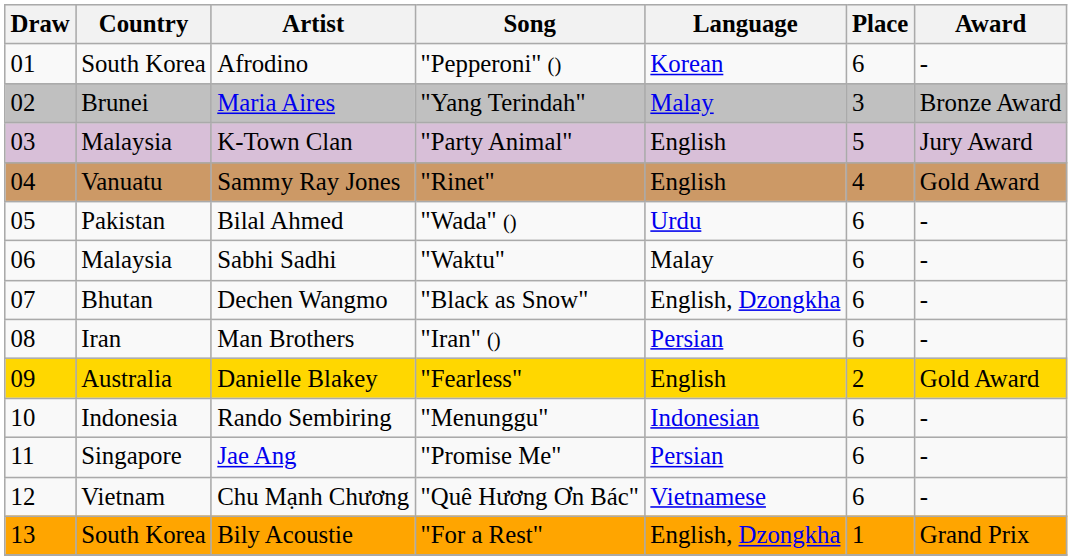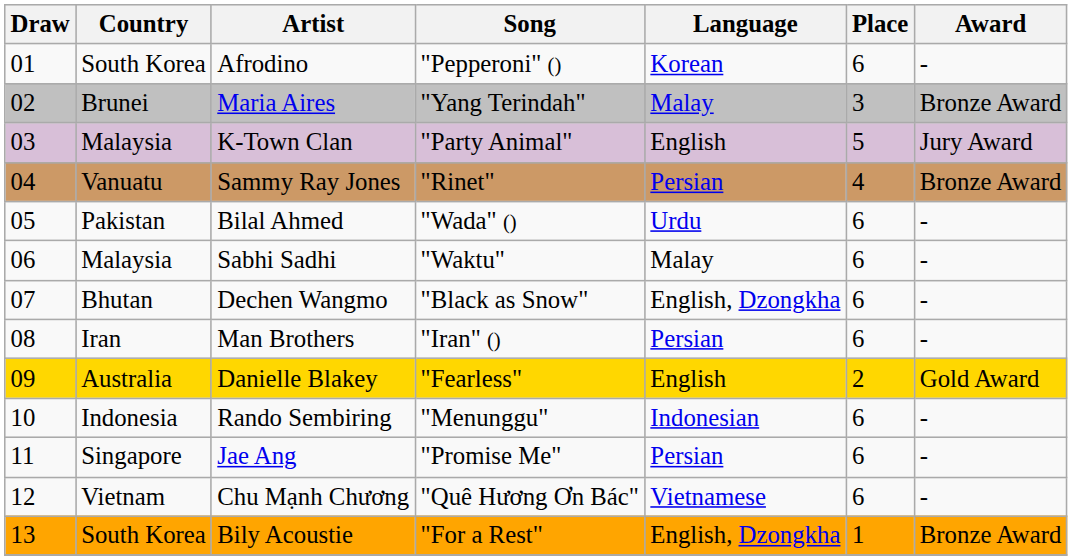Sammy Ray Jones | Language: English -> Persian
Sammy Ray Jones | Award: Gold Award -> Bronze Award
Bily Acoustie | Award: Grand Prix -> Bronze Award
